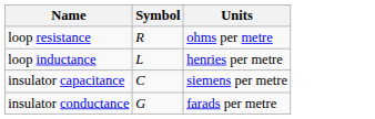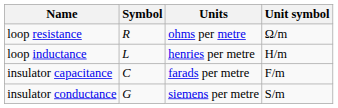+ column: Unit symbol | Ω/m | H/m | F/m | S/m
insulator capacitance | Units: siemens per metre -> farads per metre
insulator conductance | Units: farads per metre -> siemens per metre
